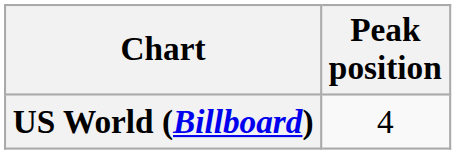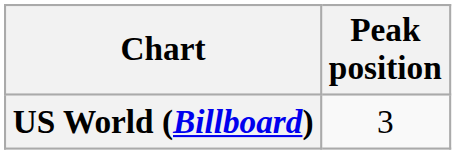US World (Billboard) | Peak position: 4 -> 3
